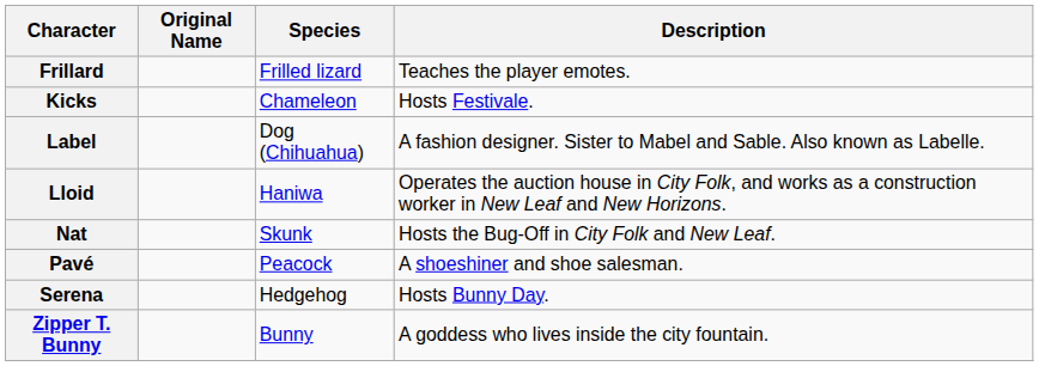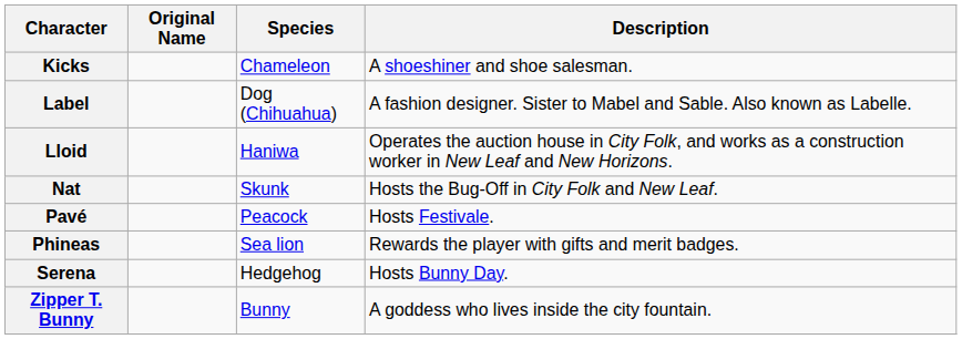- row: Frillard | Frilled lizard | Teaches the player emotes.
Kicks | Description: Hosts Festivale. -> A shoeshiner and shoe salesman.
Pavé | Description: A shoeshiner and shoe salesman. -> Hosts Festivale.
+ row: Phineas | Sea lion | Rewards the player with gifts and merit badges.
